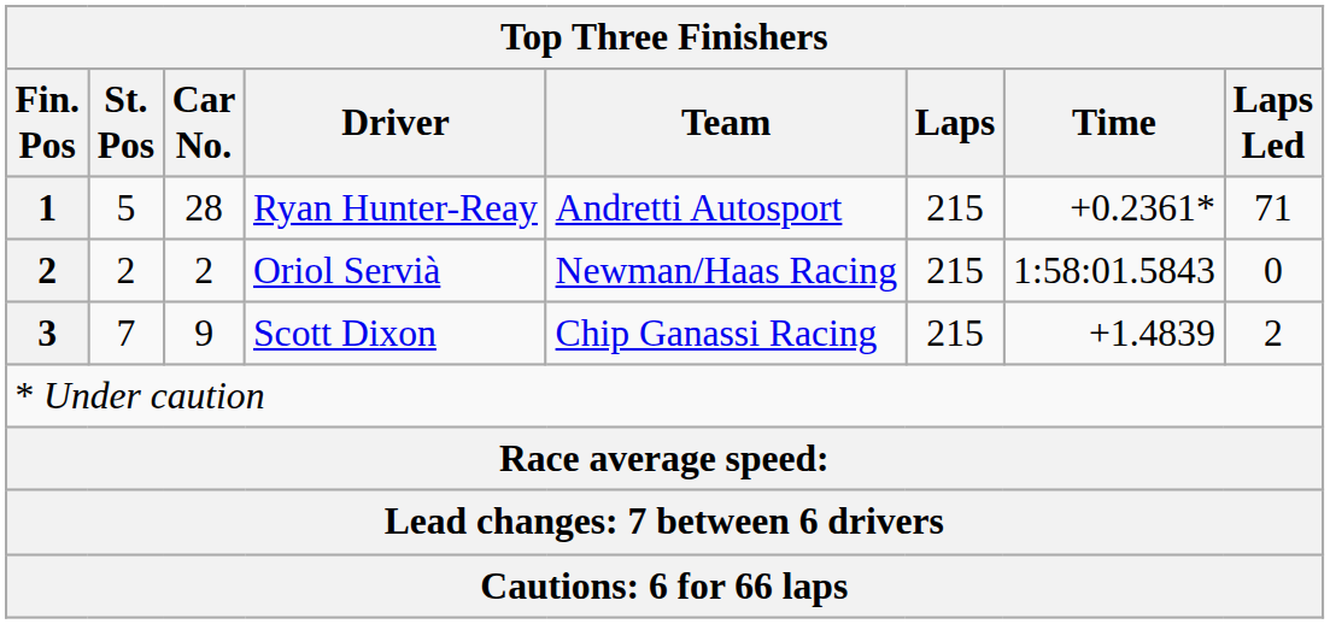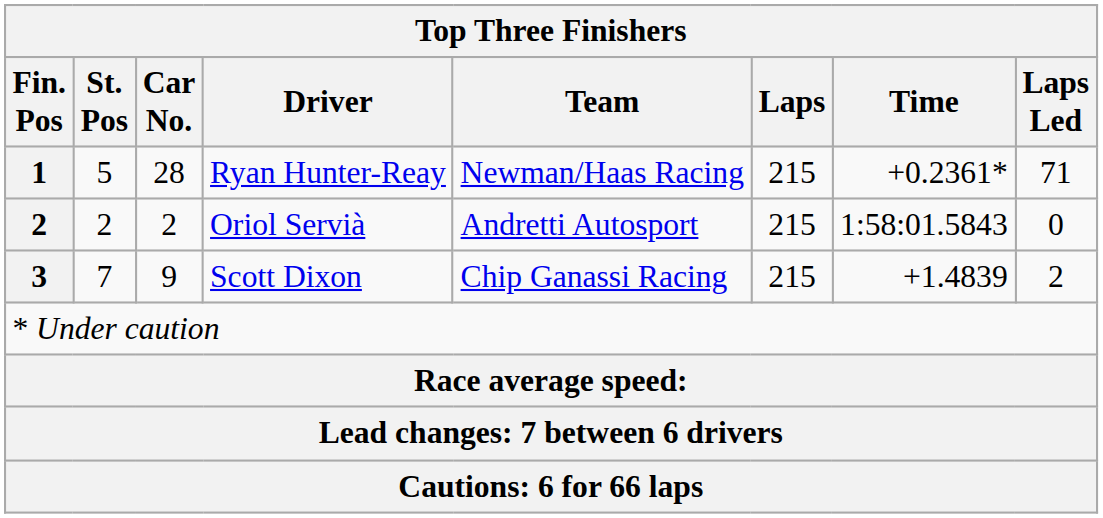Ryan Hunter-Reay | Team: Andretti Autosport -> Newman/Haas Racing
Oriol Servià | Team: Newman/Haas Racing -> Andretti Autosport
